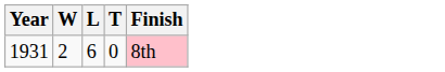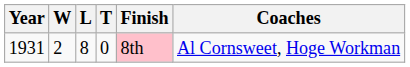+ column: Coaches | Al Cornsweet, Hoge Workman
1931 | L: 6 -> 8
